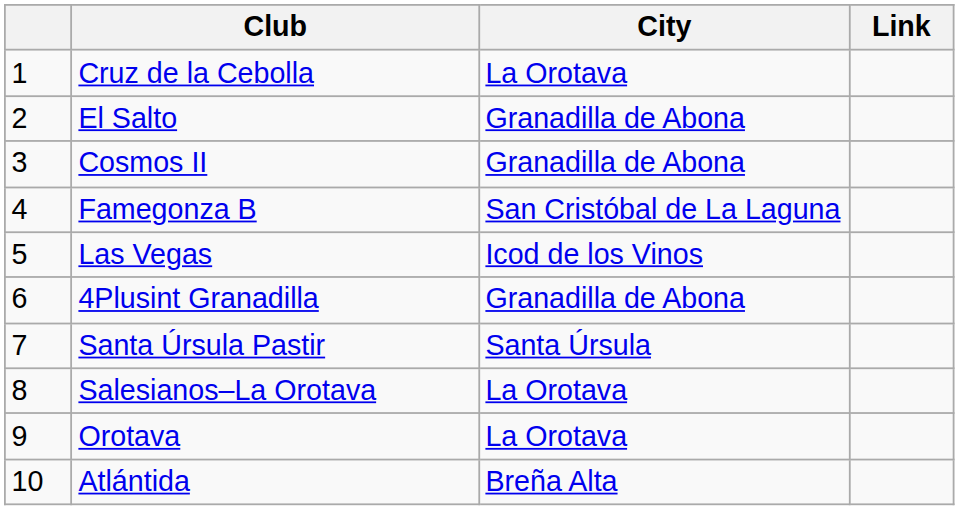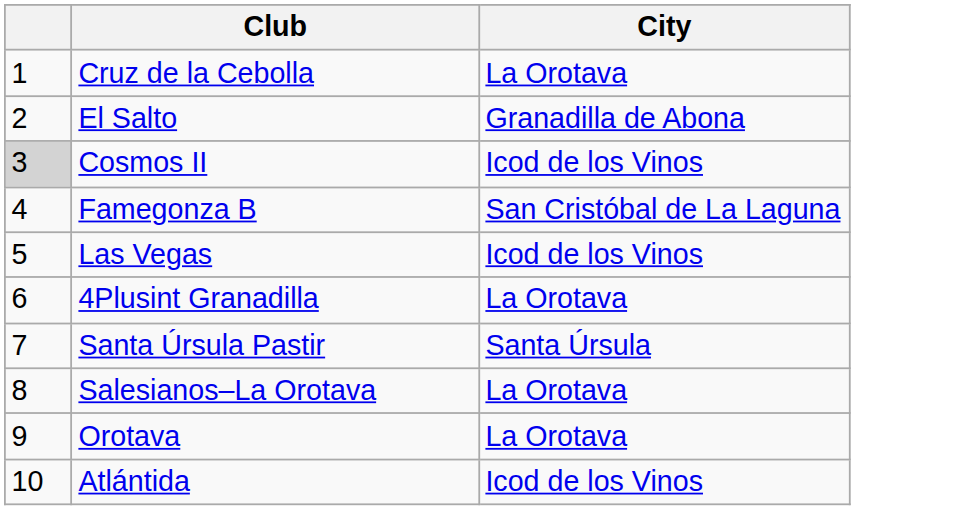- column: Link
Cosmos II | column 1: no background -> lightgrey background
Cosmos II | City: Granadilla de Abona -> Icod de los Vinos
4Plusint Granadilla | City: Granadilla de Abona -> La Orotava
Atlántida | City: Breña Alta -> Icod de los Vinos
